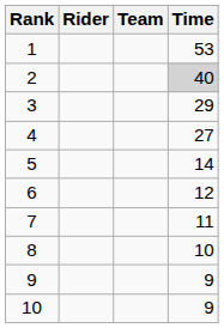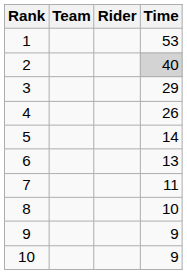columns swapped: Rider <-> Team
4 | Time: 27 -> 26
6 | Time: 12 -> 13
